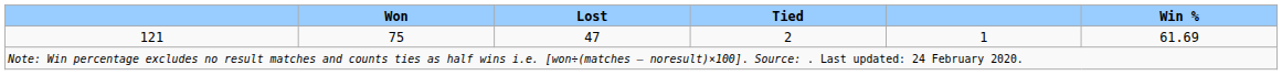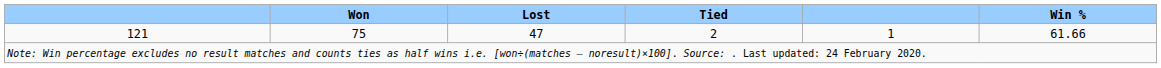121 | Win %: 61.69 -> 61.66
